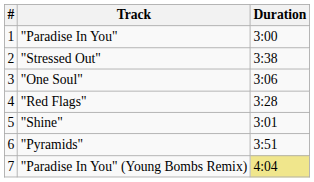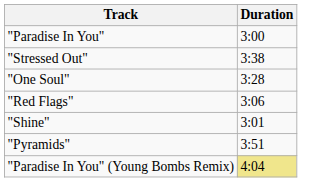- column: # | 1 | 2 | 3 | 4 | 5 | 6 | 7
"One Soul" | Duration: 3:06 -> 3:28
"Red Flags" | Duration: 3:28 -> 3:06
